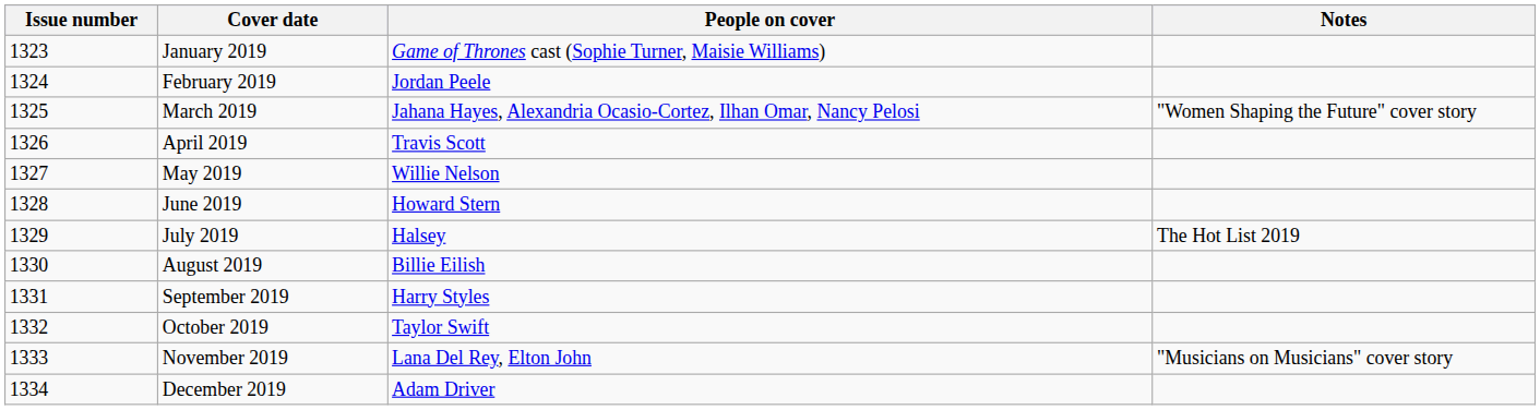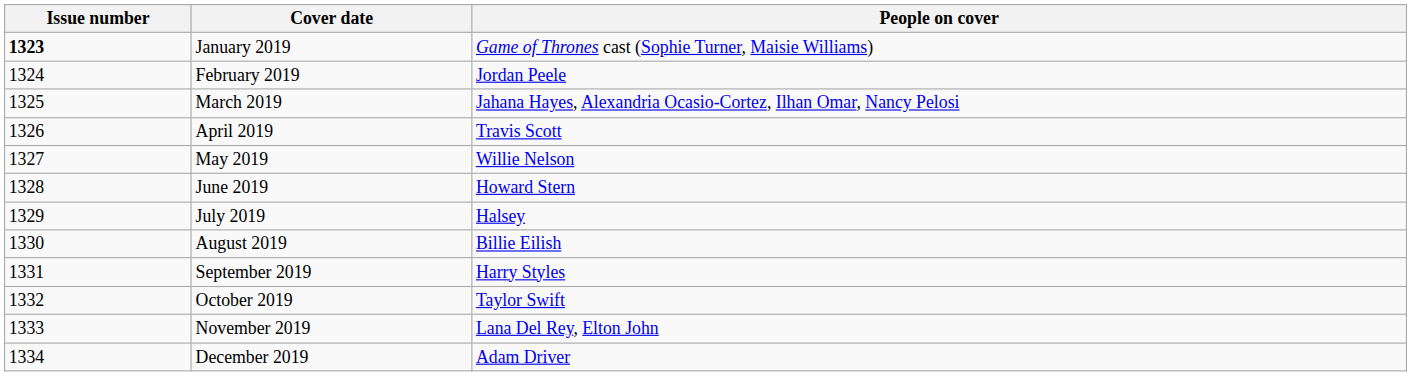- column: Notes | "Women Shaping the Future" cover story | The Hot List 2019 | "Musicians on Musicians" cover story
January 2019 | Issue number: normal -> bold
